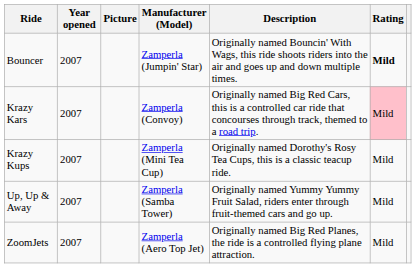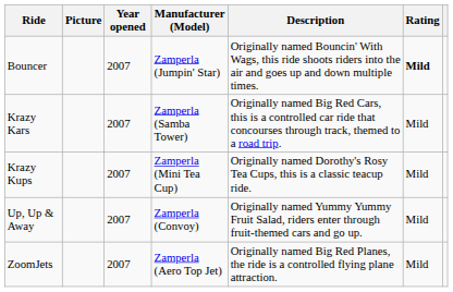columns swapped: Picture <-> Year opened
Krazy Kars | Manufacturer (Model): Zamperla (Convoy) -> Zamperla (Samba Tower)
Krazy Kars | Rating: pink background -> no background
Up, Up & Away | Manufacturer (Model): Zamperla (Samba Tower) -> Zamperla (Convoy)
